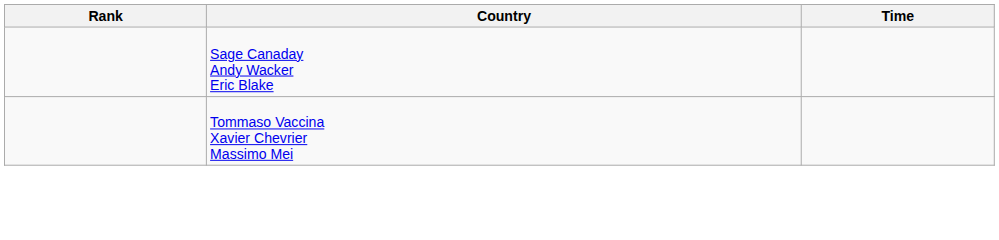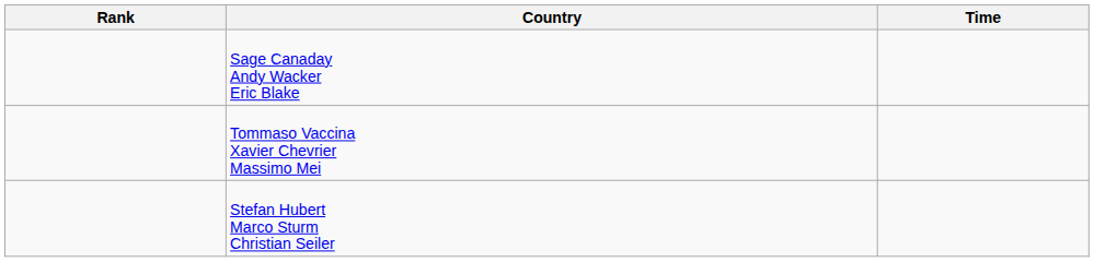+ row: Stefan Hubert Marco Sturm Christian Seiler
